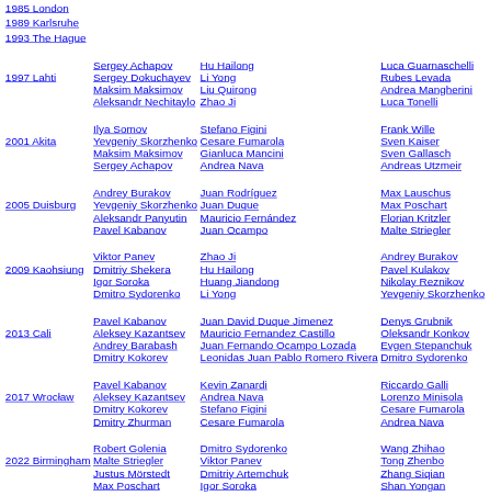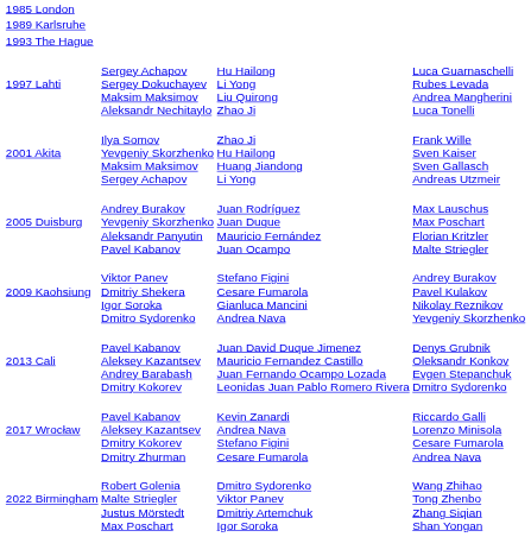2001 Akita | column 3: Stefano Figini Cesare Fumarola Gianluca Mancini Andrea Nava -> Zhao Ji Hu Hailong Huang Jiandong Li Yong
2009 Kaohsiung | column 3: Zhao Ji Hu Hailong Huang Jiandong Li Yong -> Stefano Figini Cesare Fumarola Gianluca Mancini Andrea Nava
